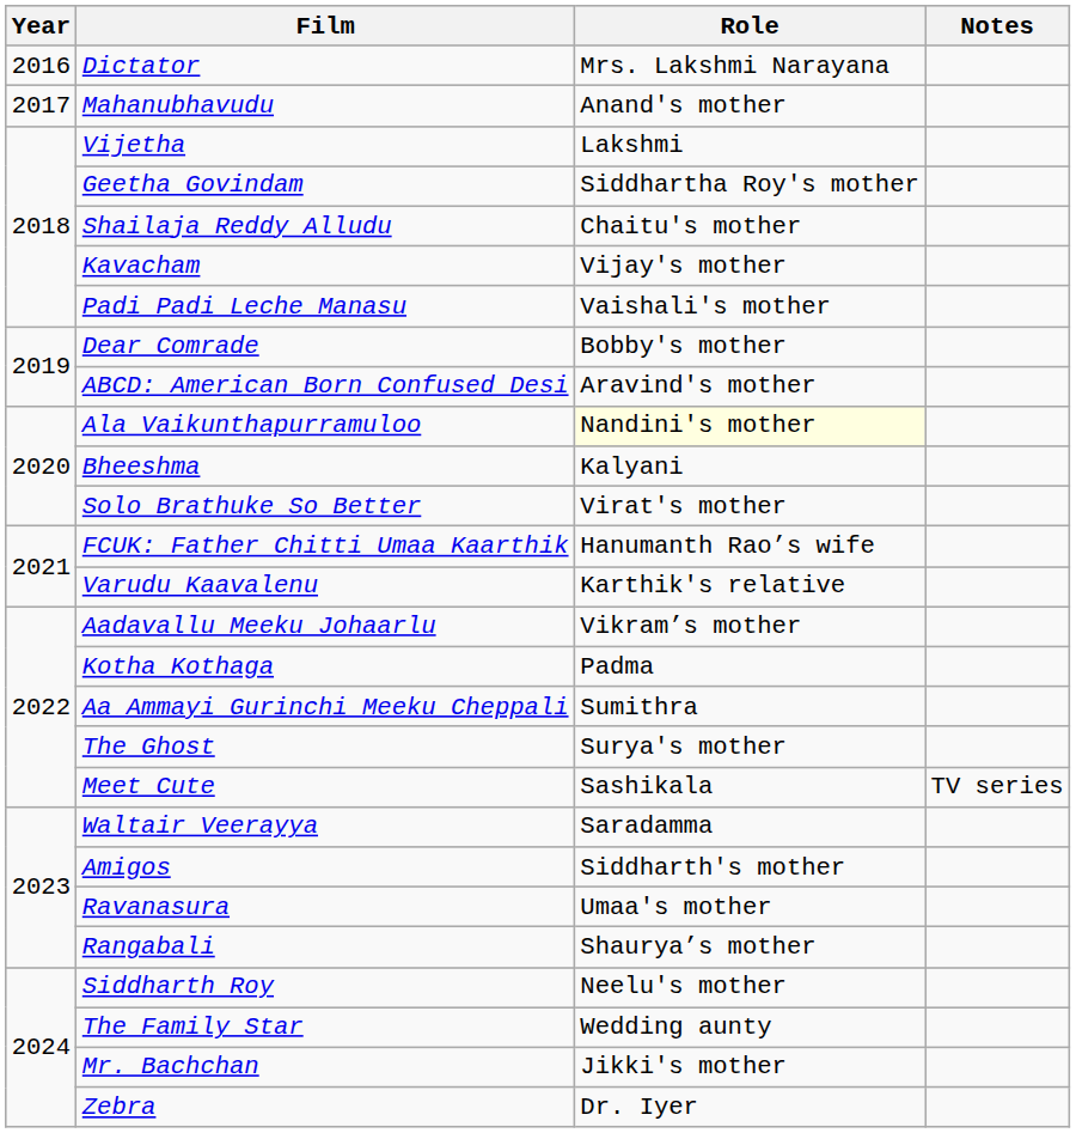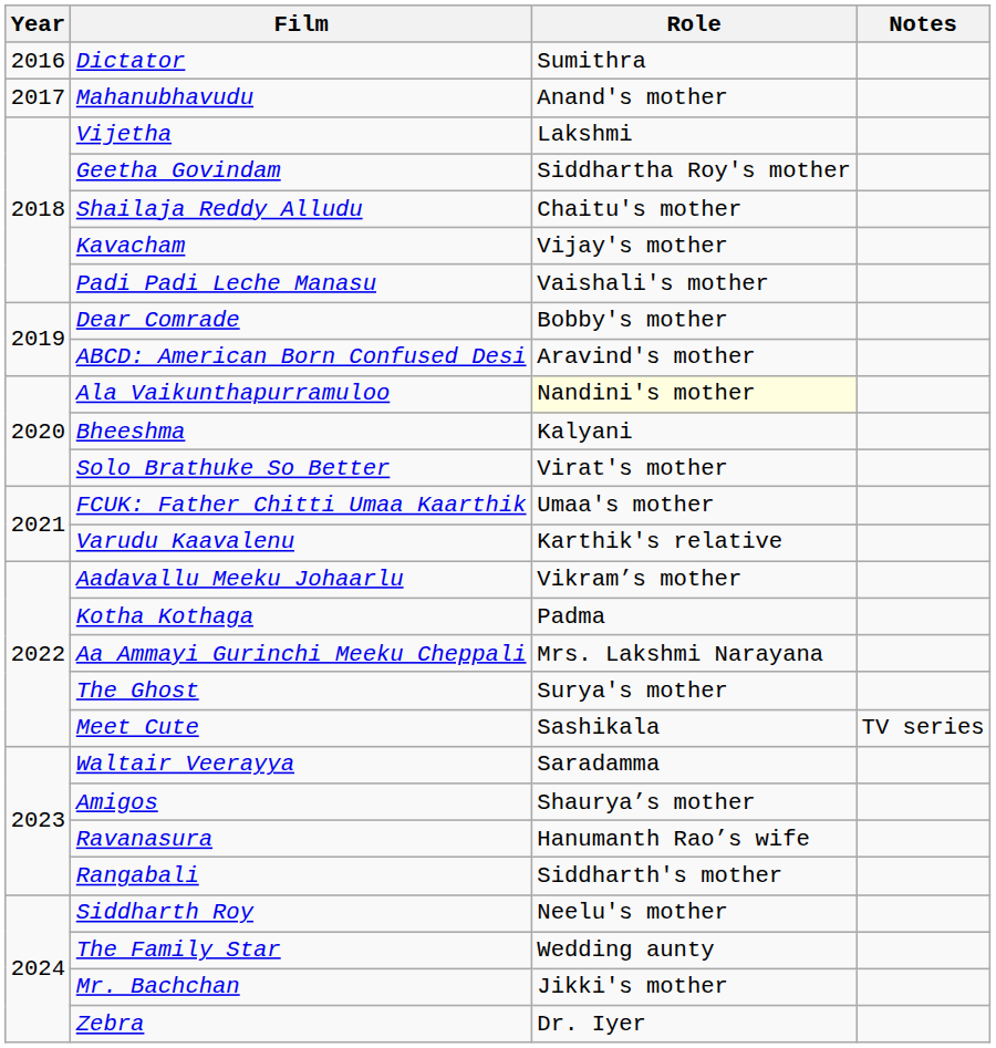Dictator | Role: Mrs. Lakshmi Narayana -> Sumithra
FCUK: Father Chitti Umaa Kaarthik | Role: Hanumanth Rao’s wife -> Umaa's mother
Aa Ammayi Gurinchi Meeku Cheppali | Role: Sumithra -> Mrs. Lakshmi Narayana
Amigos | Role: Siddharth's mother -> Shaurya’s mother
Ravanasura | Role: Umaa's mother -> Hanumanth Rao’s wife
Rangabali | Role: Shaurya’s mother -> Siddharth's mother
